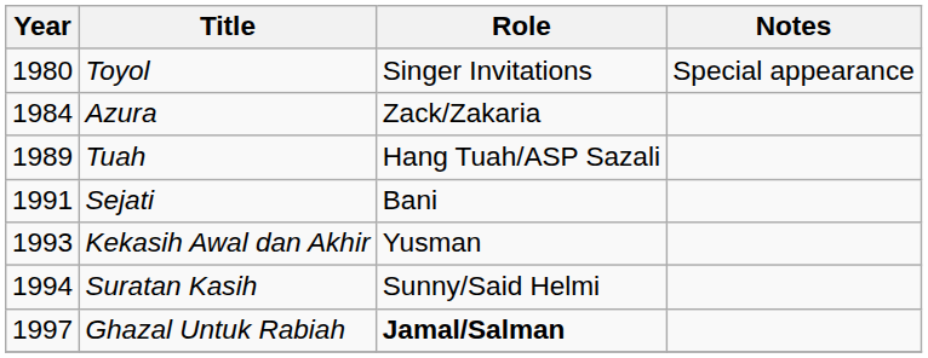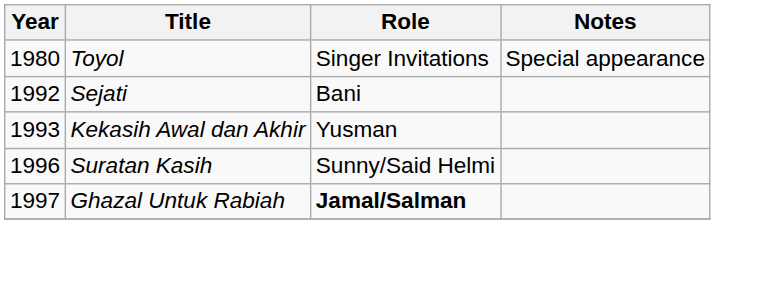- row: 1984 | Azura | Zack/Zakaria
- row: 1989 | Tuah | Hang Tuah/ASP Sazali
Sejati | Year: 1991 -> 1992
Suratan Kasih | Year: 1994 -> 1996
